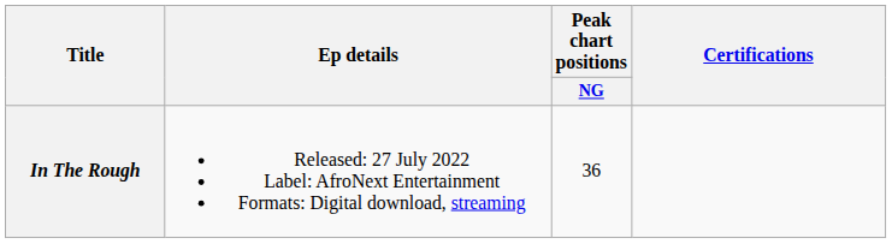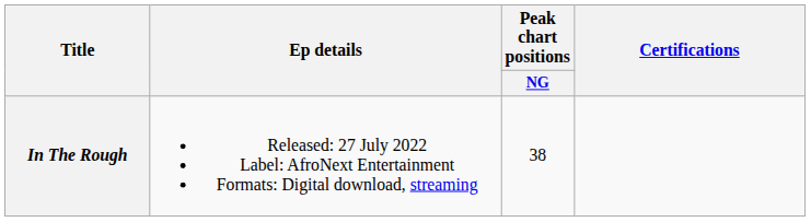In The Rough | Peak chart positions / NG: 36 -> 38
